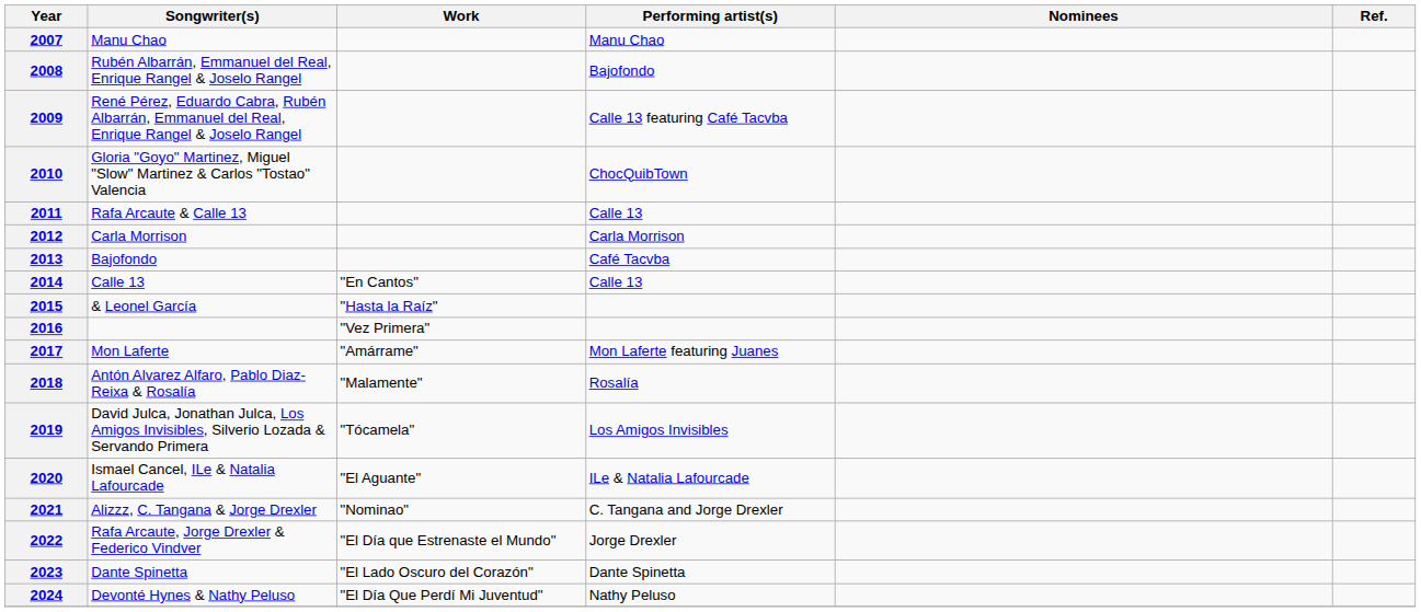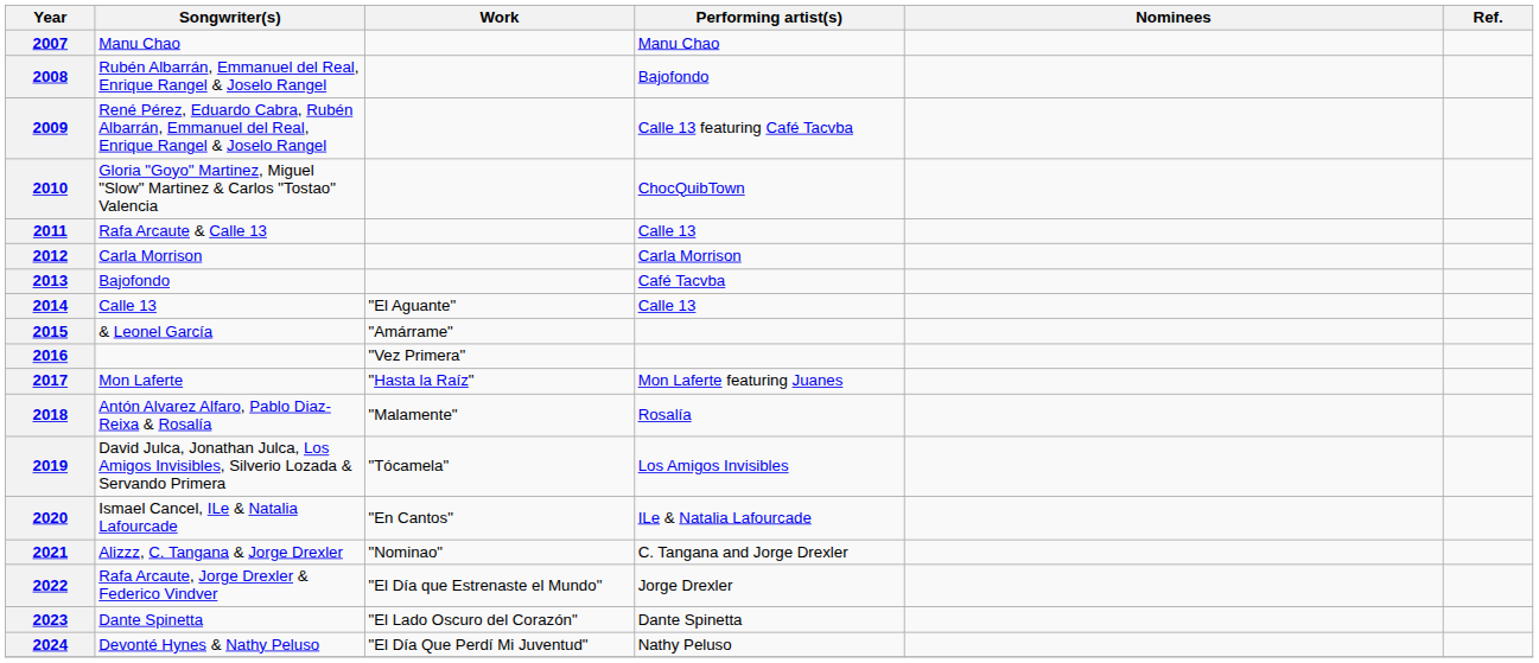2014 | Work: "En Cantos" -> "El Aguante"
2015 | Work: "Hasta la Raíz" -> "Amárrame"
2017 | Work: "Amárrame" -> "Hasta la Raíz"
2020 | Work: "El Aguante" -> "En Cantos"
